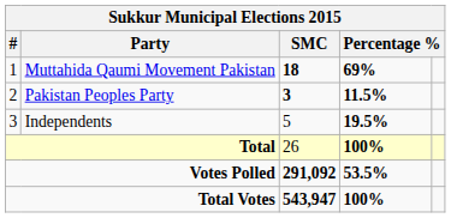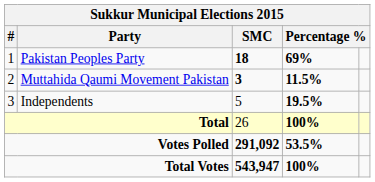1 | Party: Muttahida Qaumi Movement Pakistan -> Pakistan Peoples Party
2 | Party: Pakistan Peoples Party -> Muttahida Qaumi Movement Pakistan
